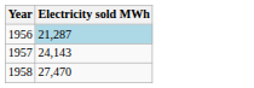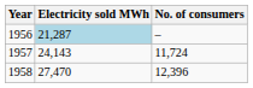+ column: No. of consumers | – | 11,724 | 12,396
